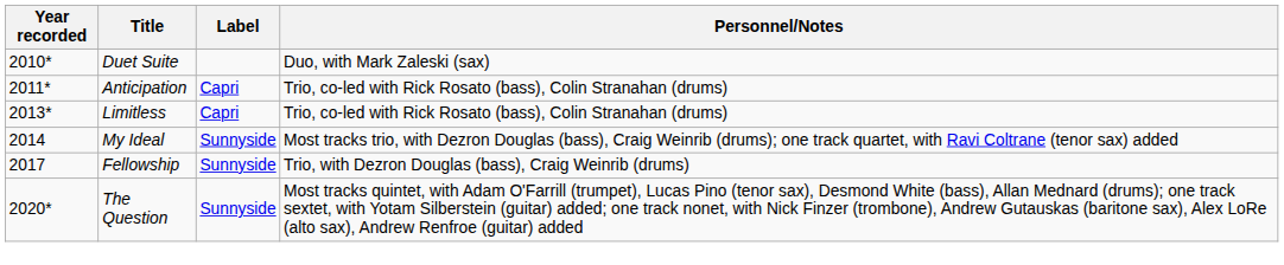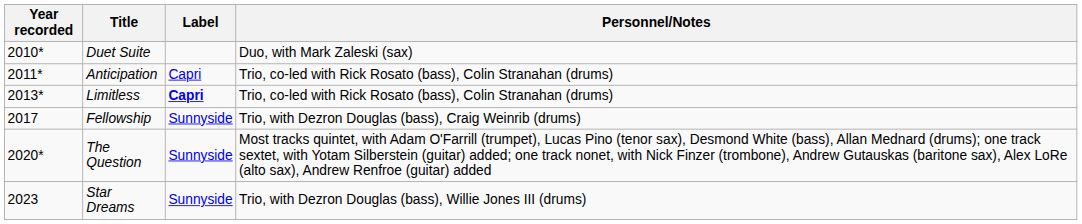Limitless | Label: normal -> bold
- row: 2014 | My Ideal | Sunnyside | Most tracks trio, with Dezron Douglas (bass), Craig Weinrib (drums); one track quartet, with Ravi Coltrane (tenor sax) added
+ row: 2023 | Star Dreams | Sunnyside | Trio, with Dezron Douglas (bass), Willie Jones III (drums)
